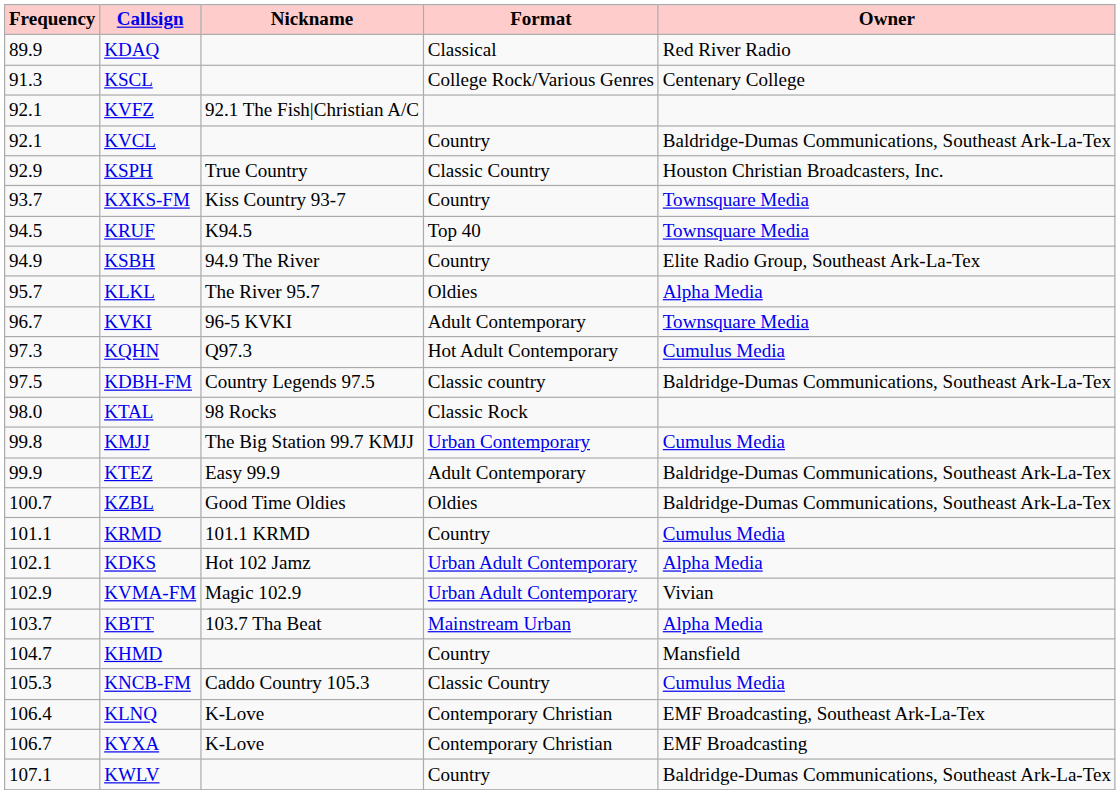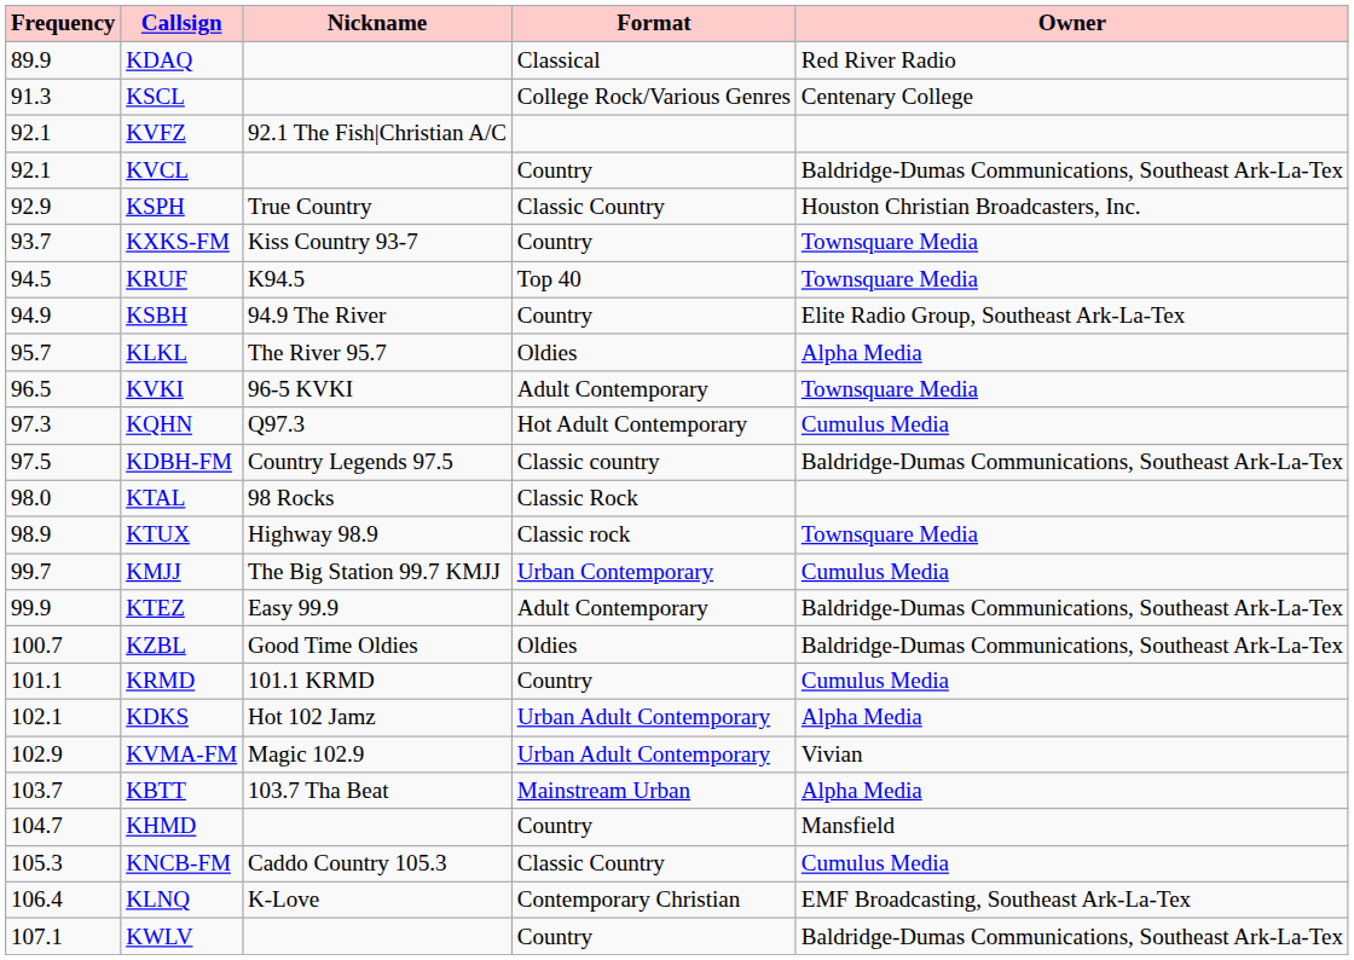KVKI | Frequency: 96.7 -> 96.5
+ row: 98.9 | KTUX | Highway 98.9 | Classic rock | Townsquare Media
KMJJ | Frequency: 99.8 -> 99.7
- row: 106.7 | KYXA | K-Love | Contemporary Christian | EMF Broadcasting
